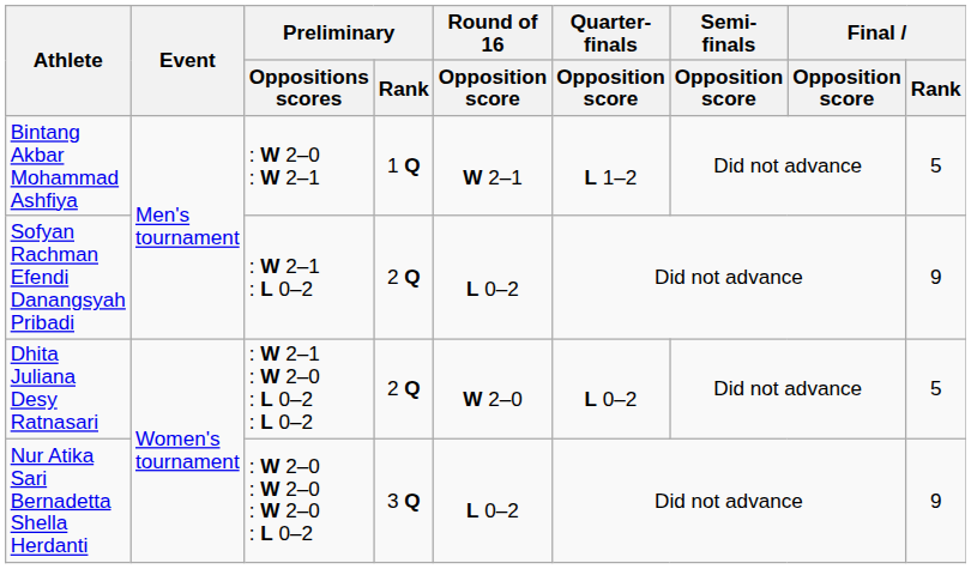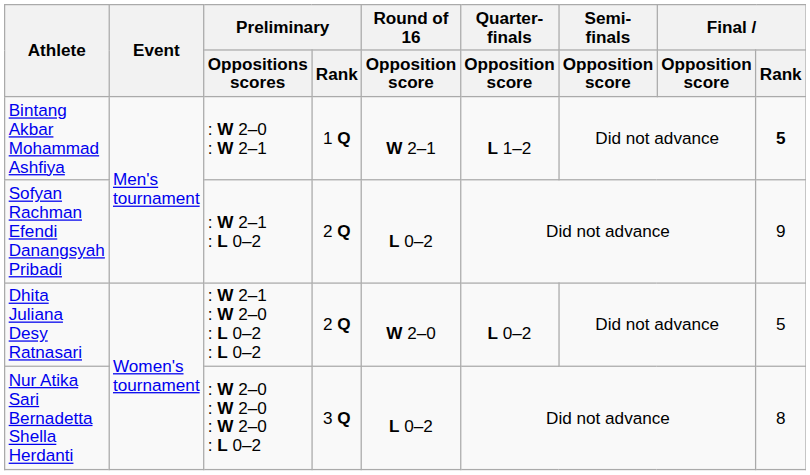Bintang Akbar Mohammad Ashfiya | Final / Rank: normal -> bold
Nur Atika Sari Bernadetta Shella Herdanti | Final / Rank: 9 -> 8
